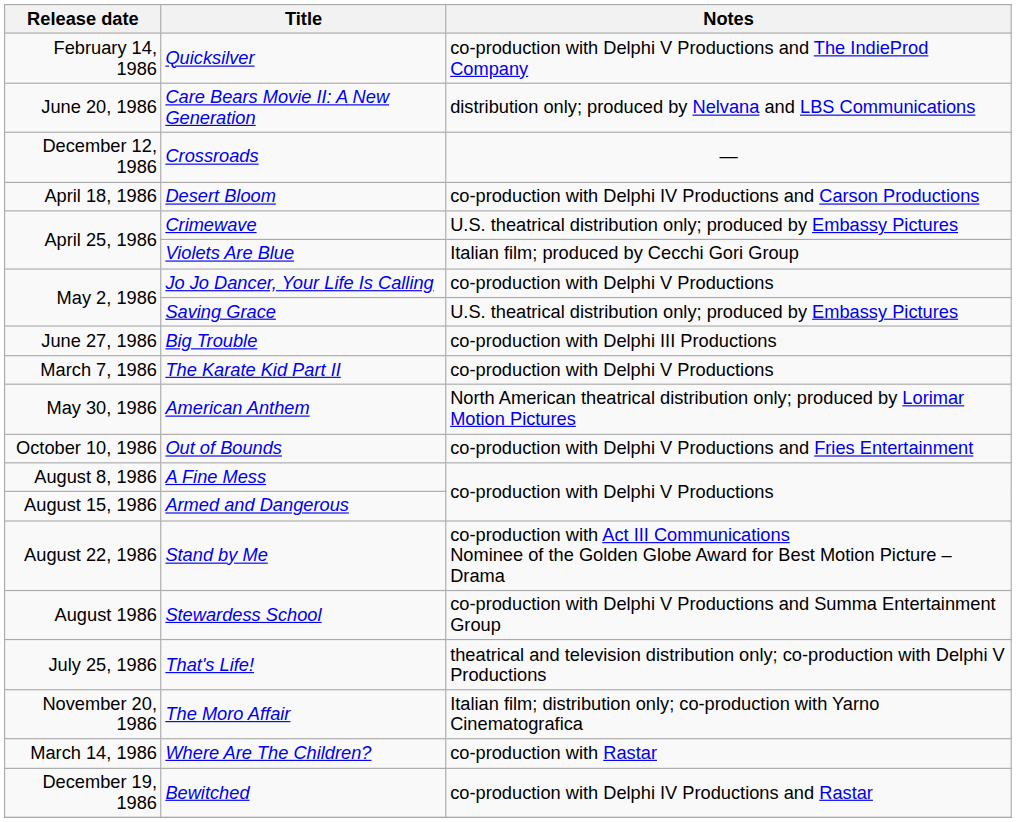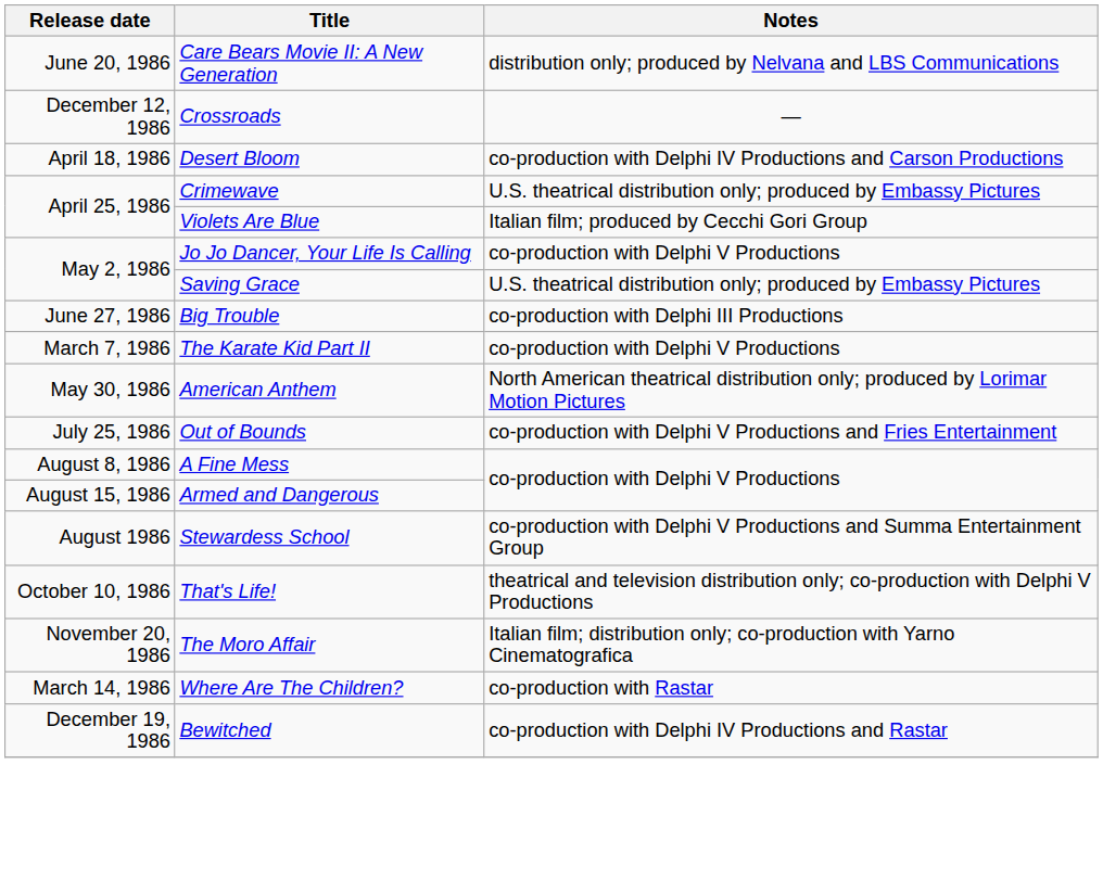- row: February 14, 1986 | Quicksilver | co-production with Delphi V Productions and The IndieProd Company
Out of Bounds | Release date: October 10, 1986 -> July 25, 1986
- row: August 22, 1986 | Stand by Me | co-production with Act III Communications Nominee of the Golden Globe Award for Best Motion Picture – Drama
That's Life! | Release date: July 25, 1986 -> October 10, 1986
